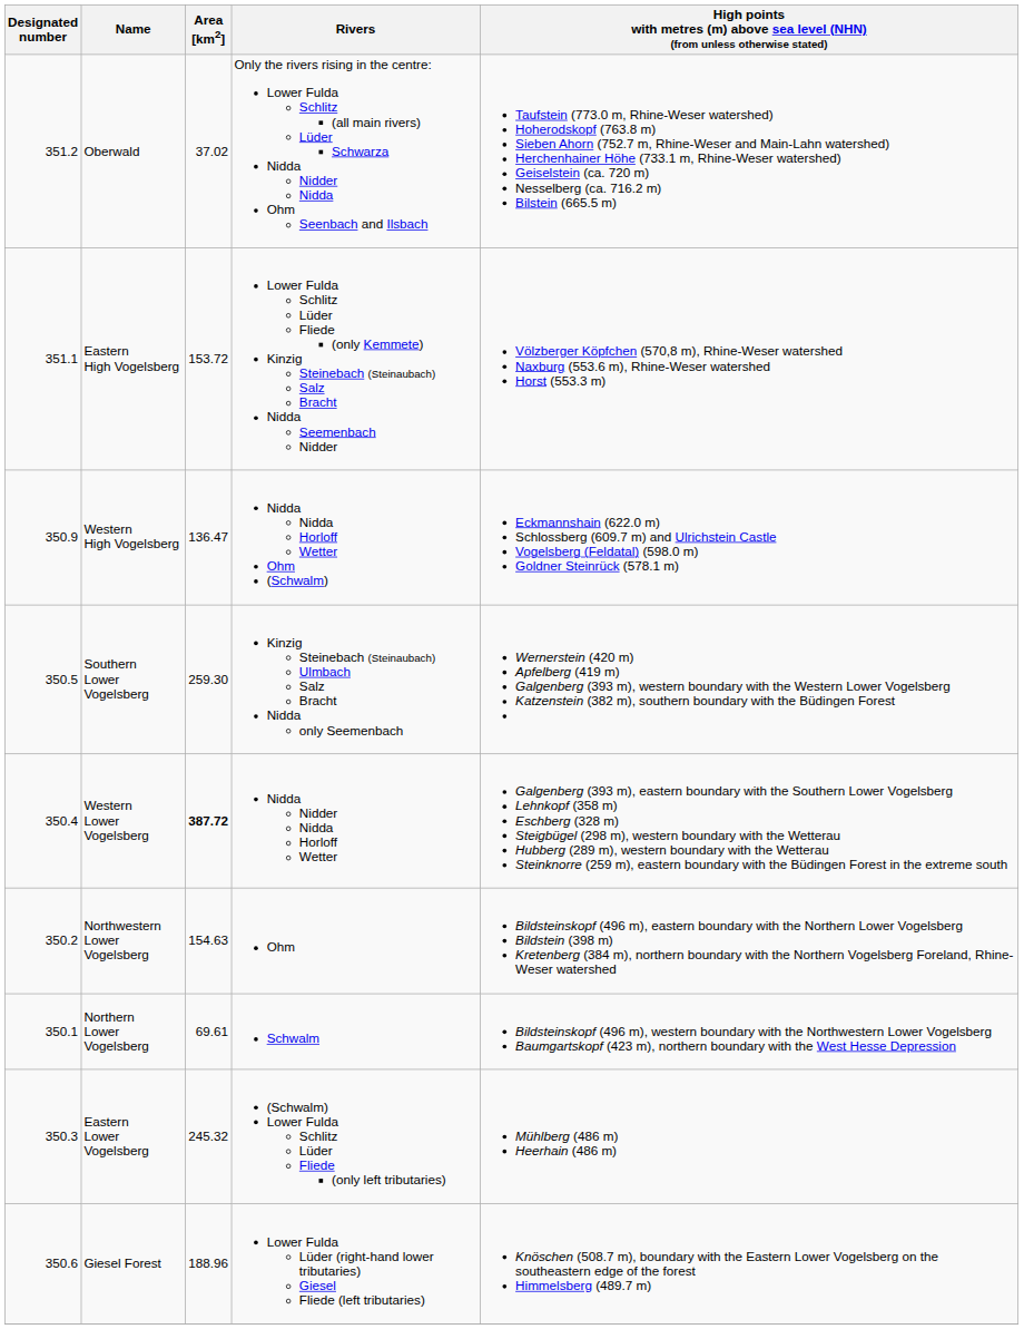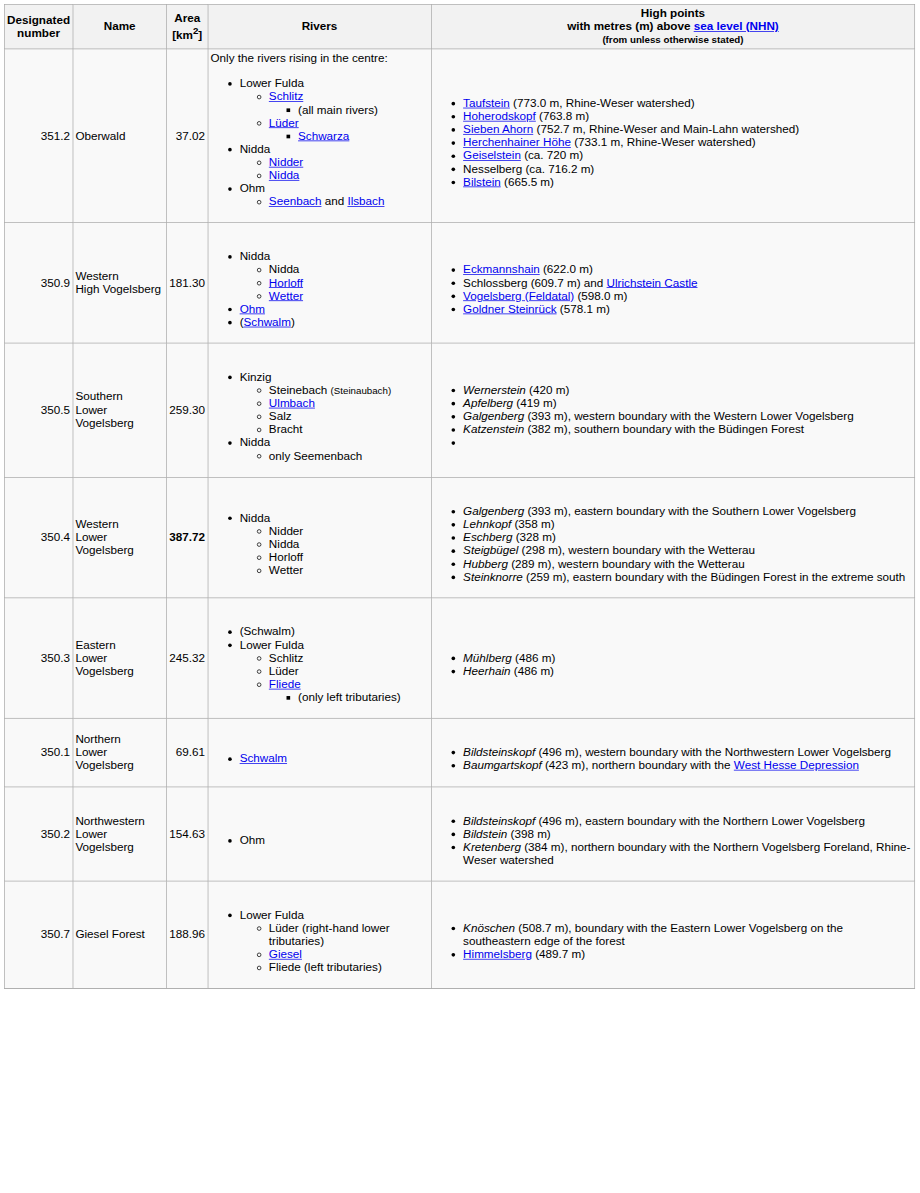- row: 351.1 | Eastern High Vogelsberg | 153.72 | Lower Fulda Schlitz Lüder Fliede (only Kemmete) Kinzig Steinebach (Steinaubach) Salz Bracht Nidda Seemenbach Nidder | Völzberger Köpfchen (570,8 m), Rhine-Weser watershed Naxburg (553.6 m), Rhine-Weser watershed Horst (553.3 m)
Western High Vogelsberg | Area [km2]: 136.47 -> 181.30
rows swapped: Northwestern Lower Vogelsberg <-> Eastern Lower Vogelsberg
Giesel Forest | Designated number: 350.6 -> 350.7
